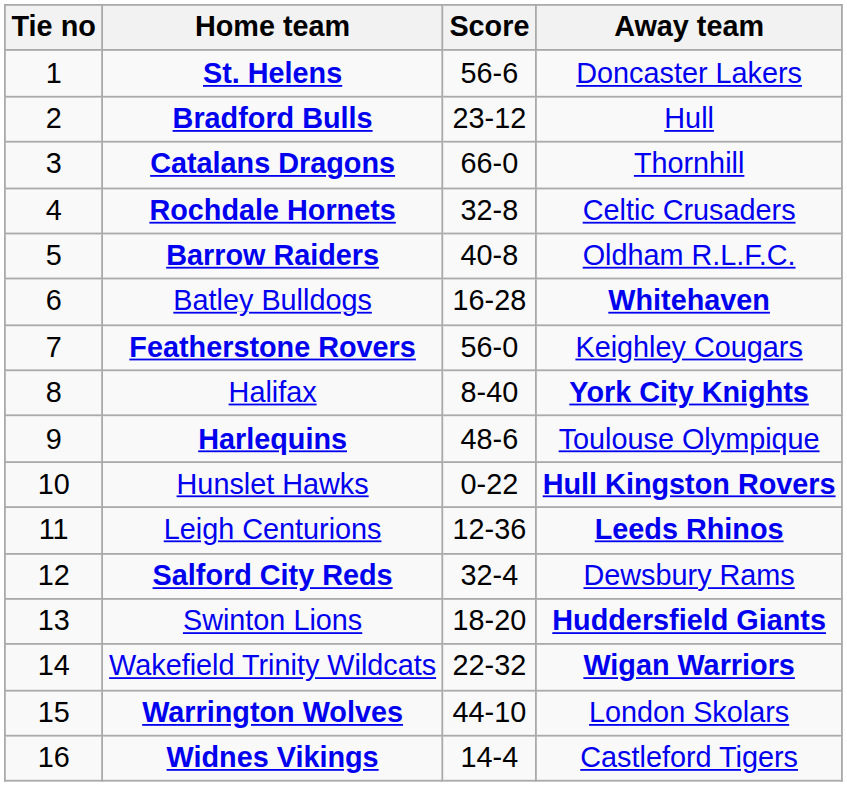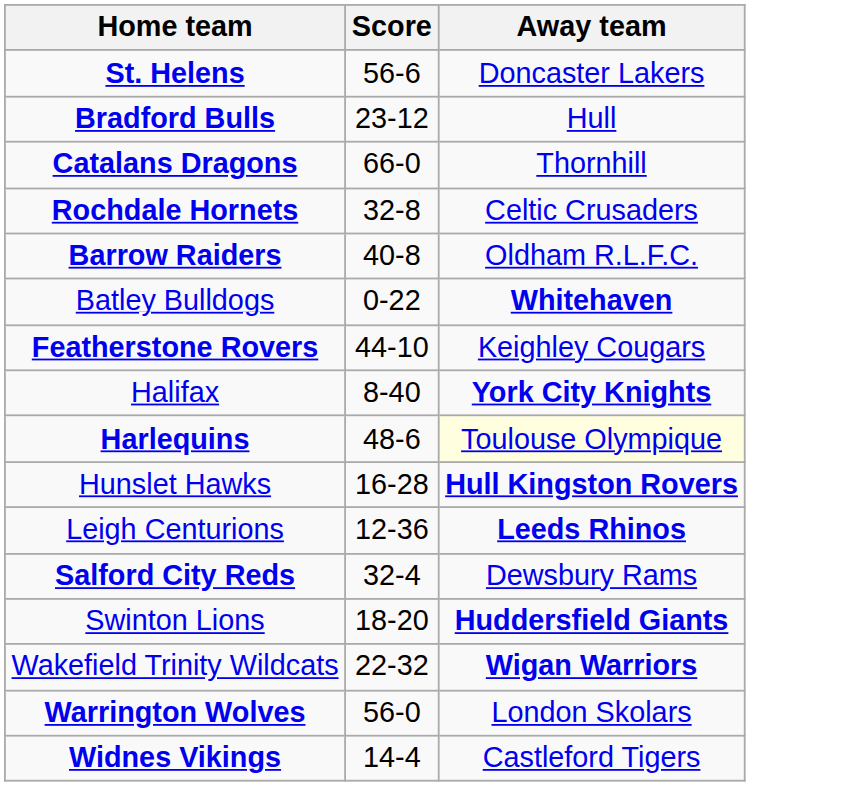- column: Tie no | 1 | 2 | 3 | 4 | 5 | 6 | 7 | 8 | 9 | 10 | 11 | 12 | 13 | 14 | 15 | 16
Batley Bulldogs | Score: 16-28 -> 0-22
Featherstone Rovers | Score: 56-0 -> 44-10
Harlequins | Away team: no background -> lightyellow background
Hunslet Hawks | Score: 0-22 -> 16-28
Warrington Wolves | Score: 44-10 -> 56-0
